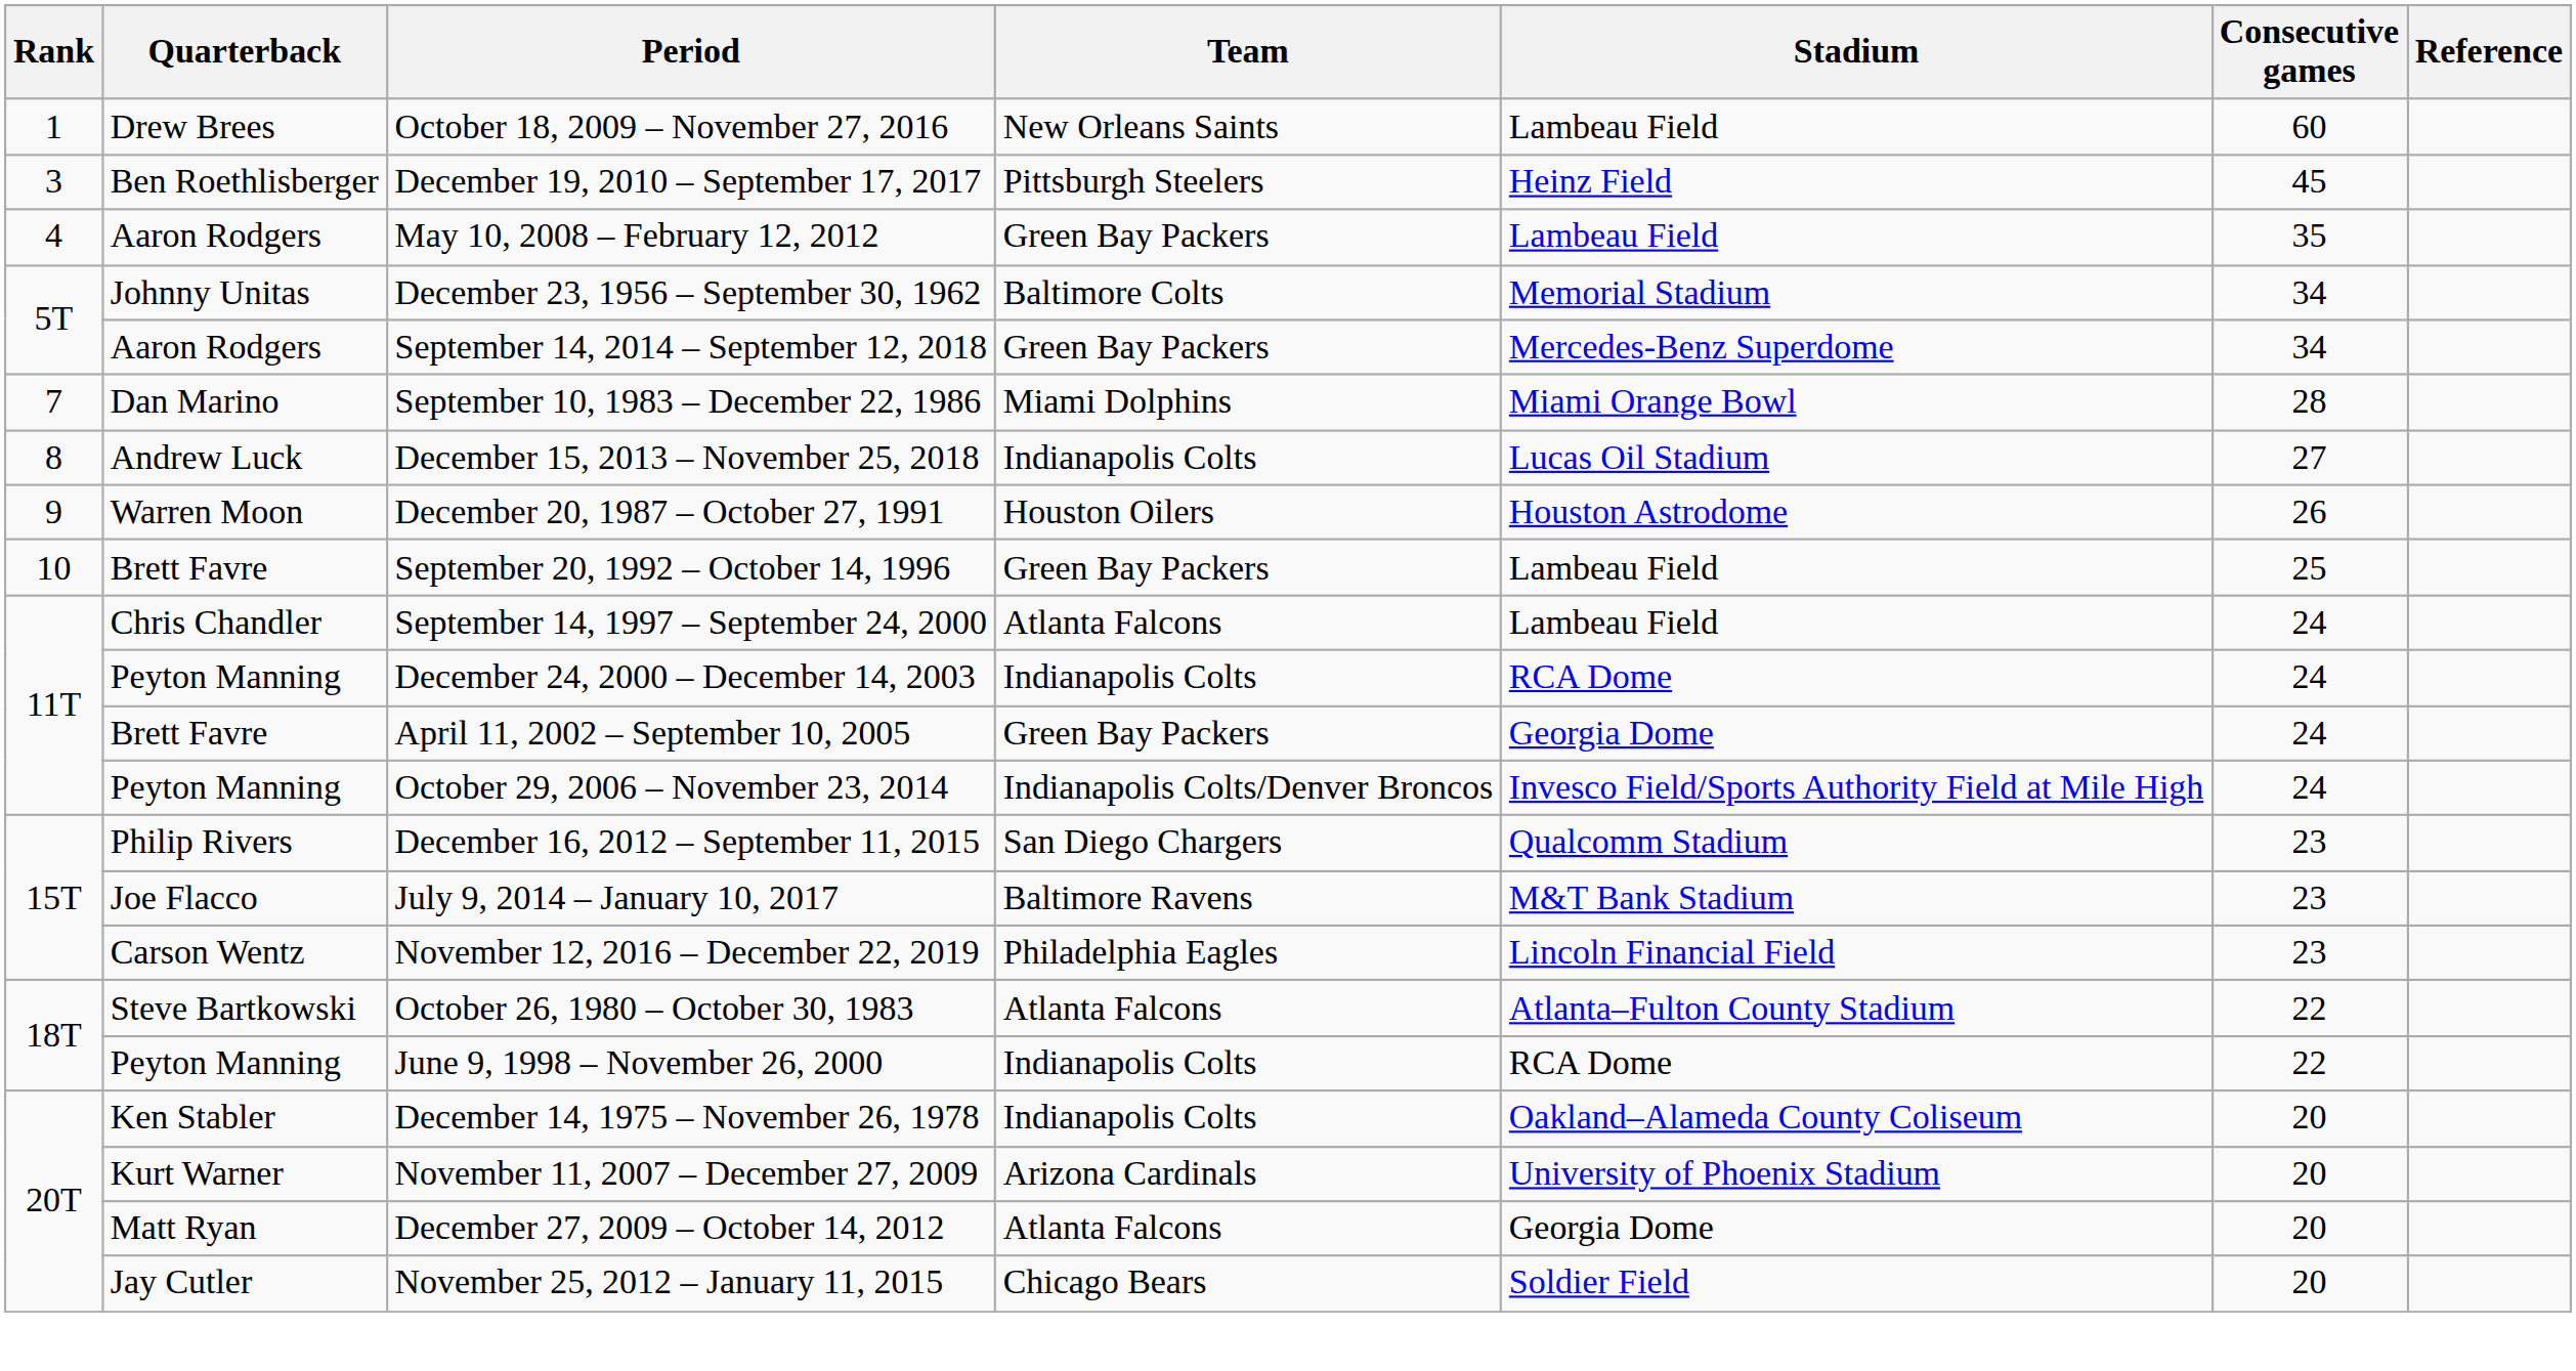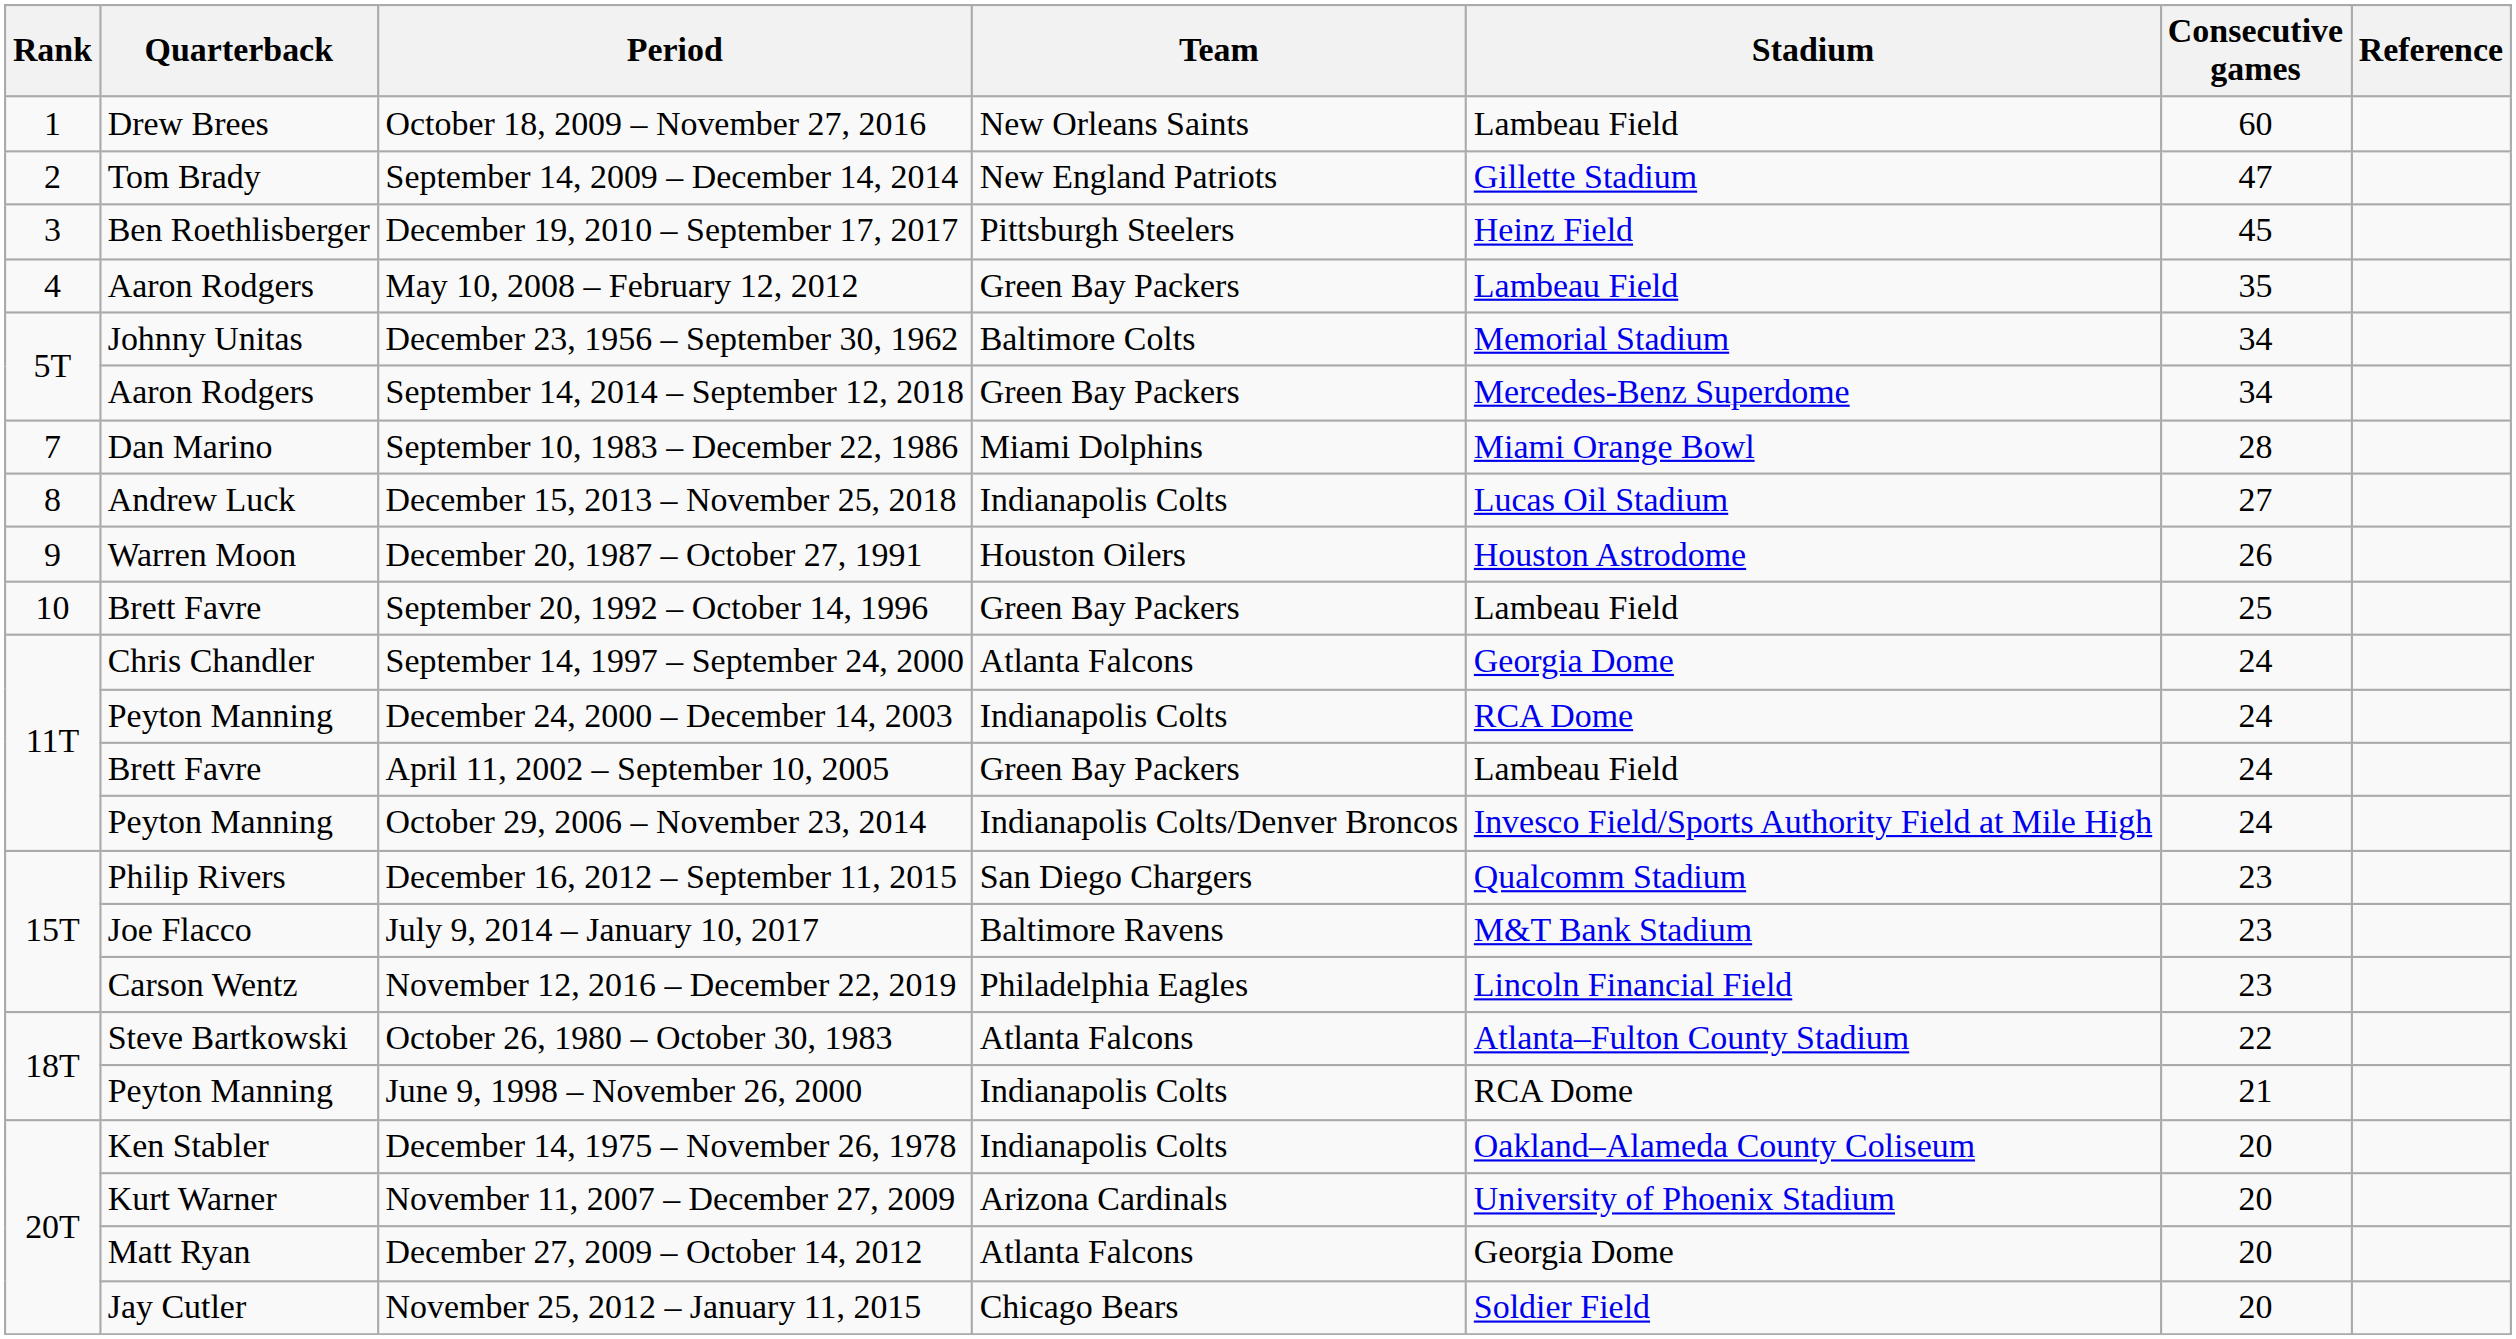+ row: 2 | Tom Brady | September 14, 2009 – December 14, 2014 | New England Patriots | Gillette Stadium | 47
September 14, 1997 – September 24, 2000 | Stadium: Lambeau Field -> Georgia Dome
April 11, 2002 – September 10, 2005 | Stadium: Georgia Dome -> Lambeau Field
June 9, 1998 – November 26, 2000 | Consecutive games: 22 -> 21
